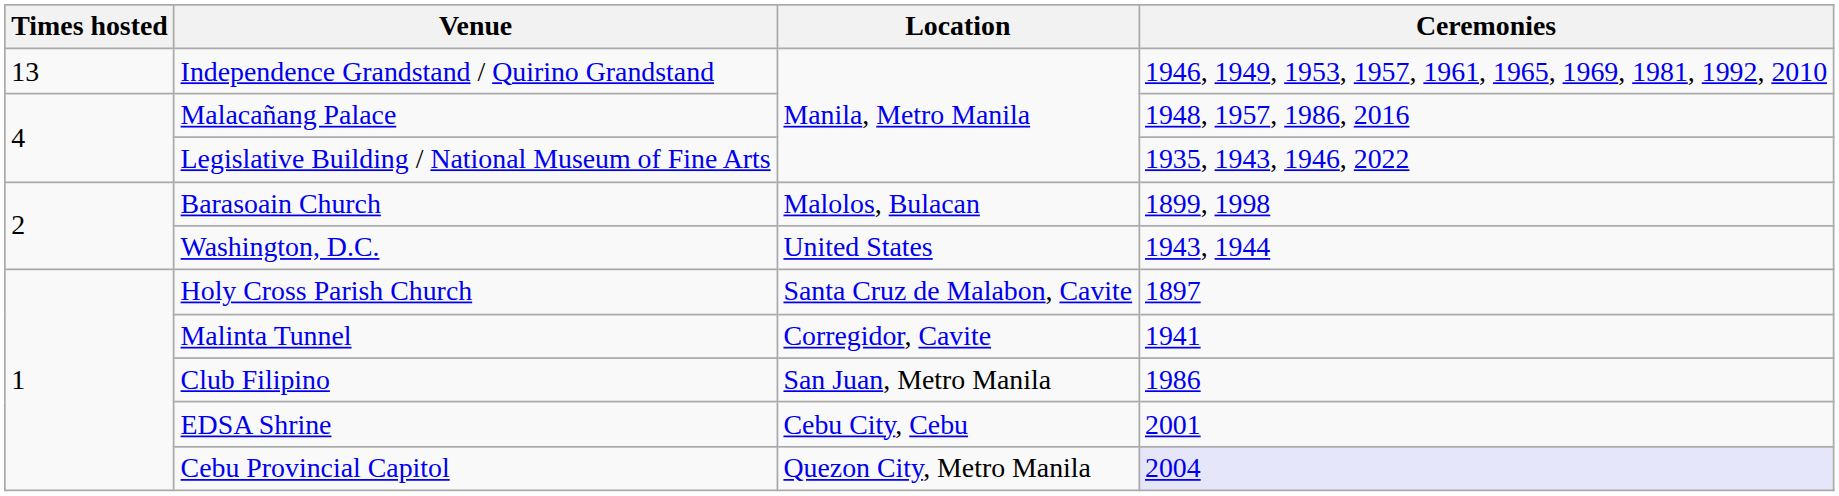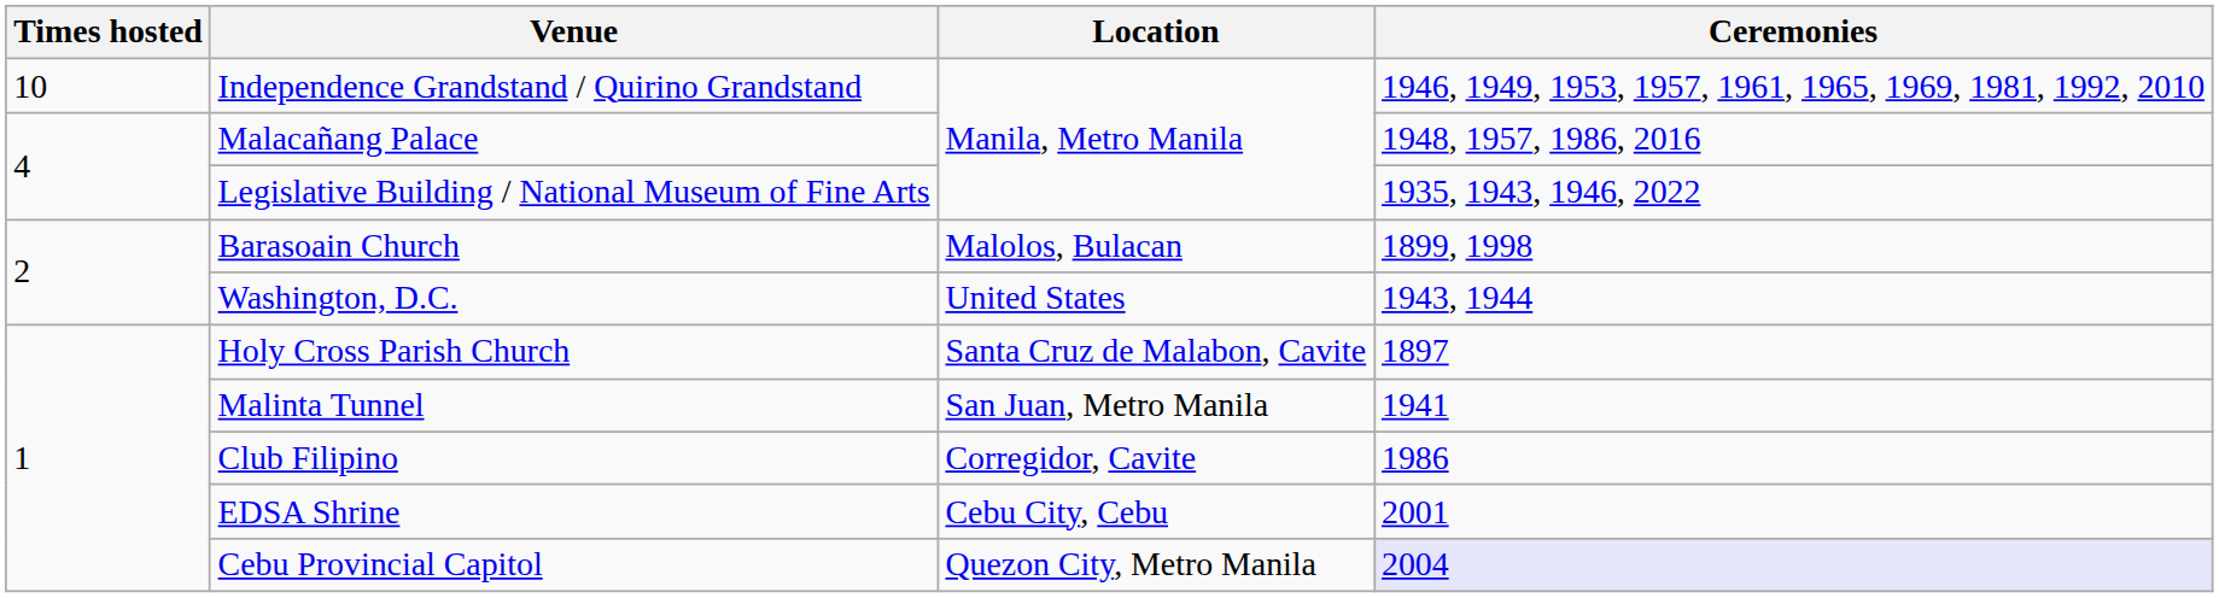Independence Grandstand / Quirino Grandstand | Times hosted: 13 -> 10
Malinta Tunnel | Location: Corregidor, Cavite -> San Juan, Metro Manila
Club Filipino | Location: San Juan, Metro Manila -> Corregidor, Cavite
